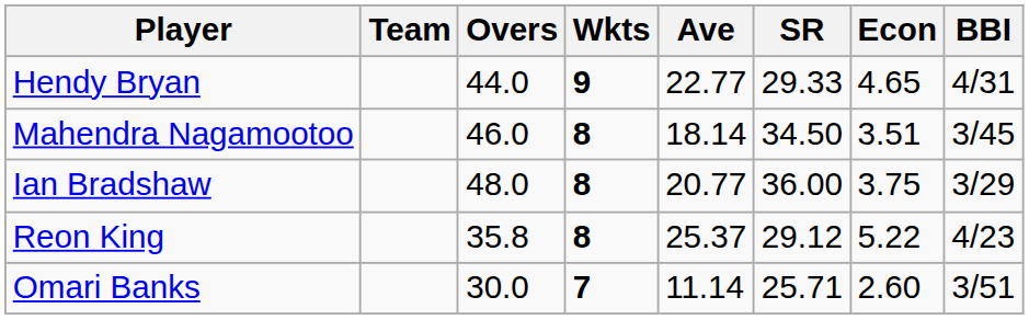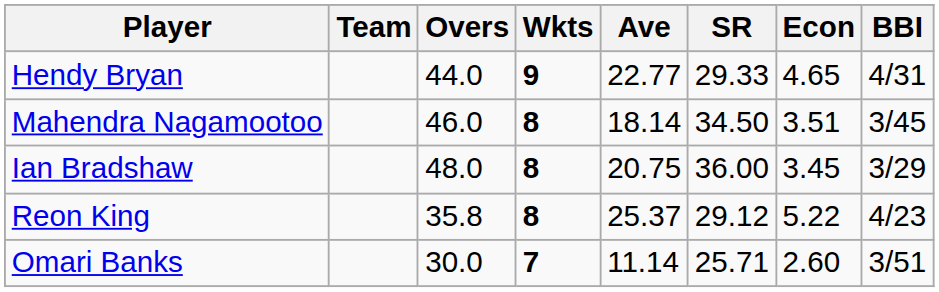Ian Bradshaw | Ave: 20.77 -> 20.75
Ian Bradshaw | Econ: 3.75 -> 3.45
